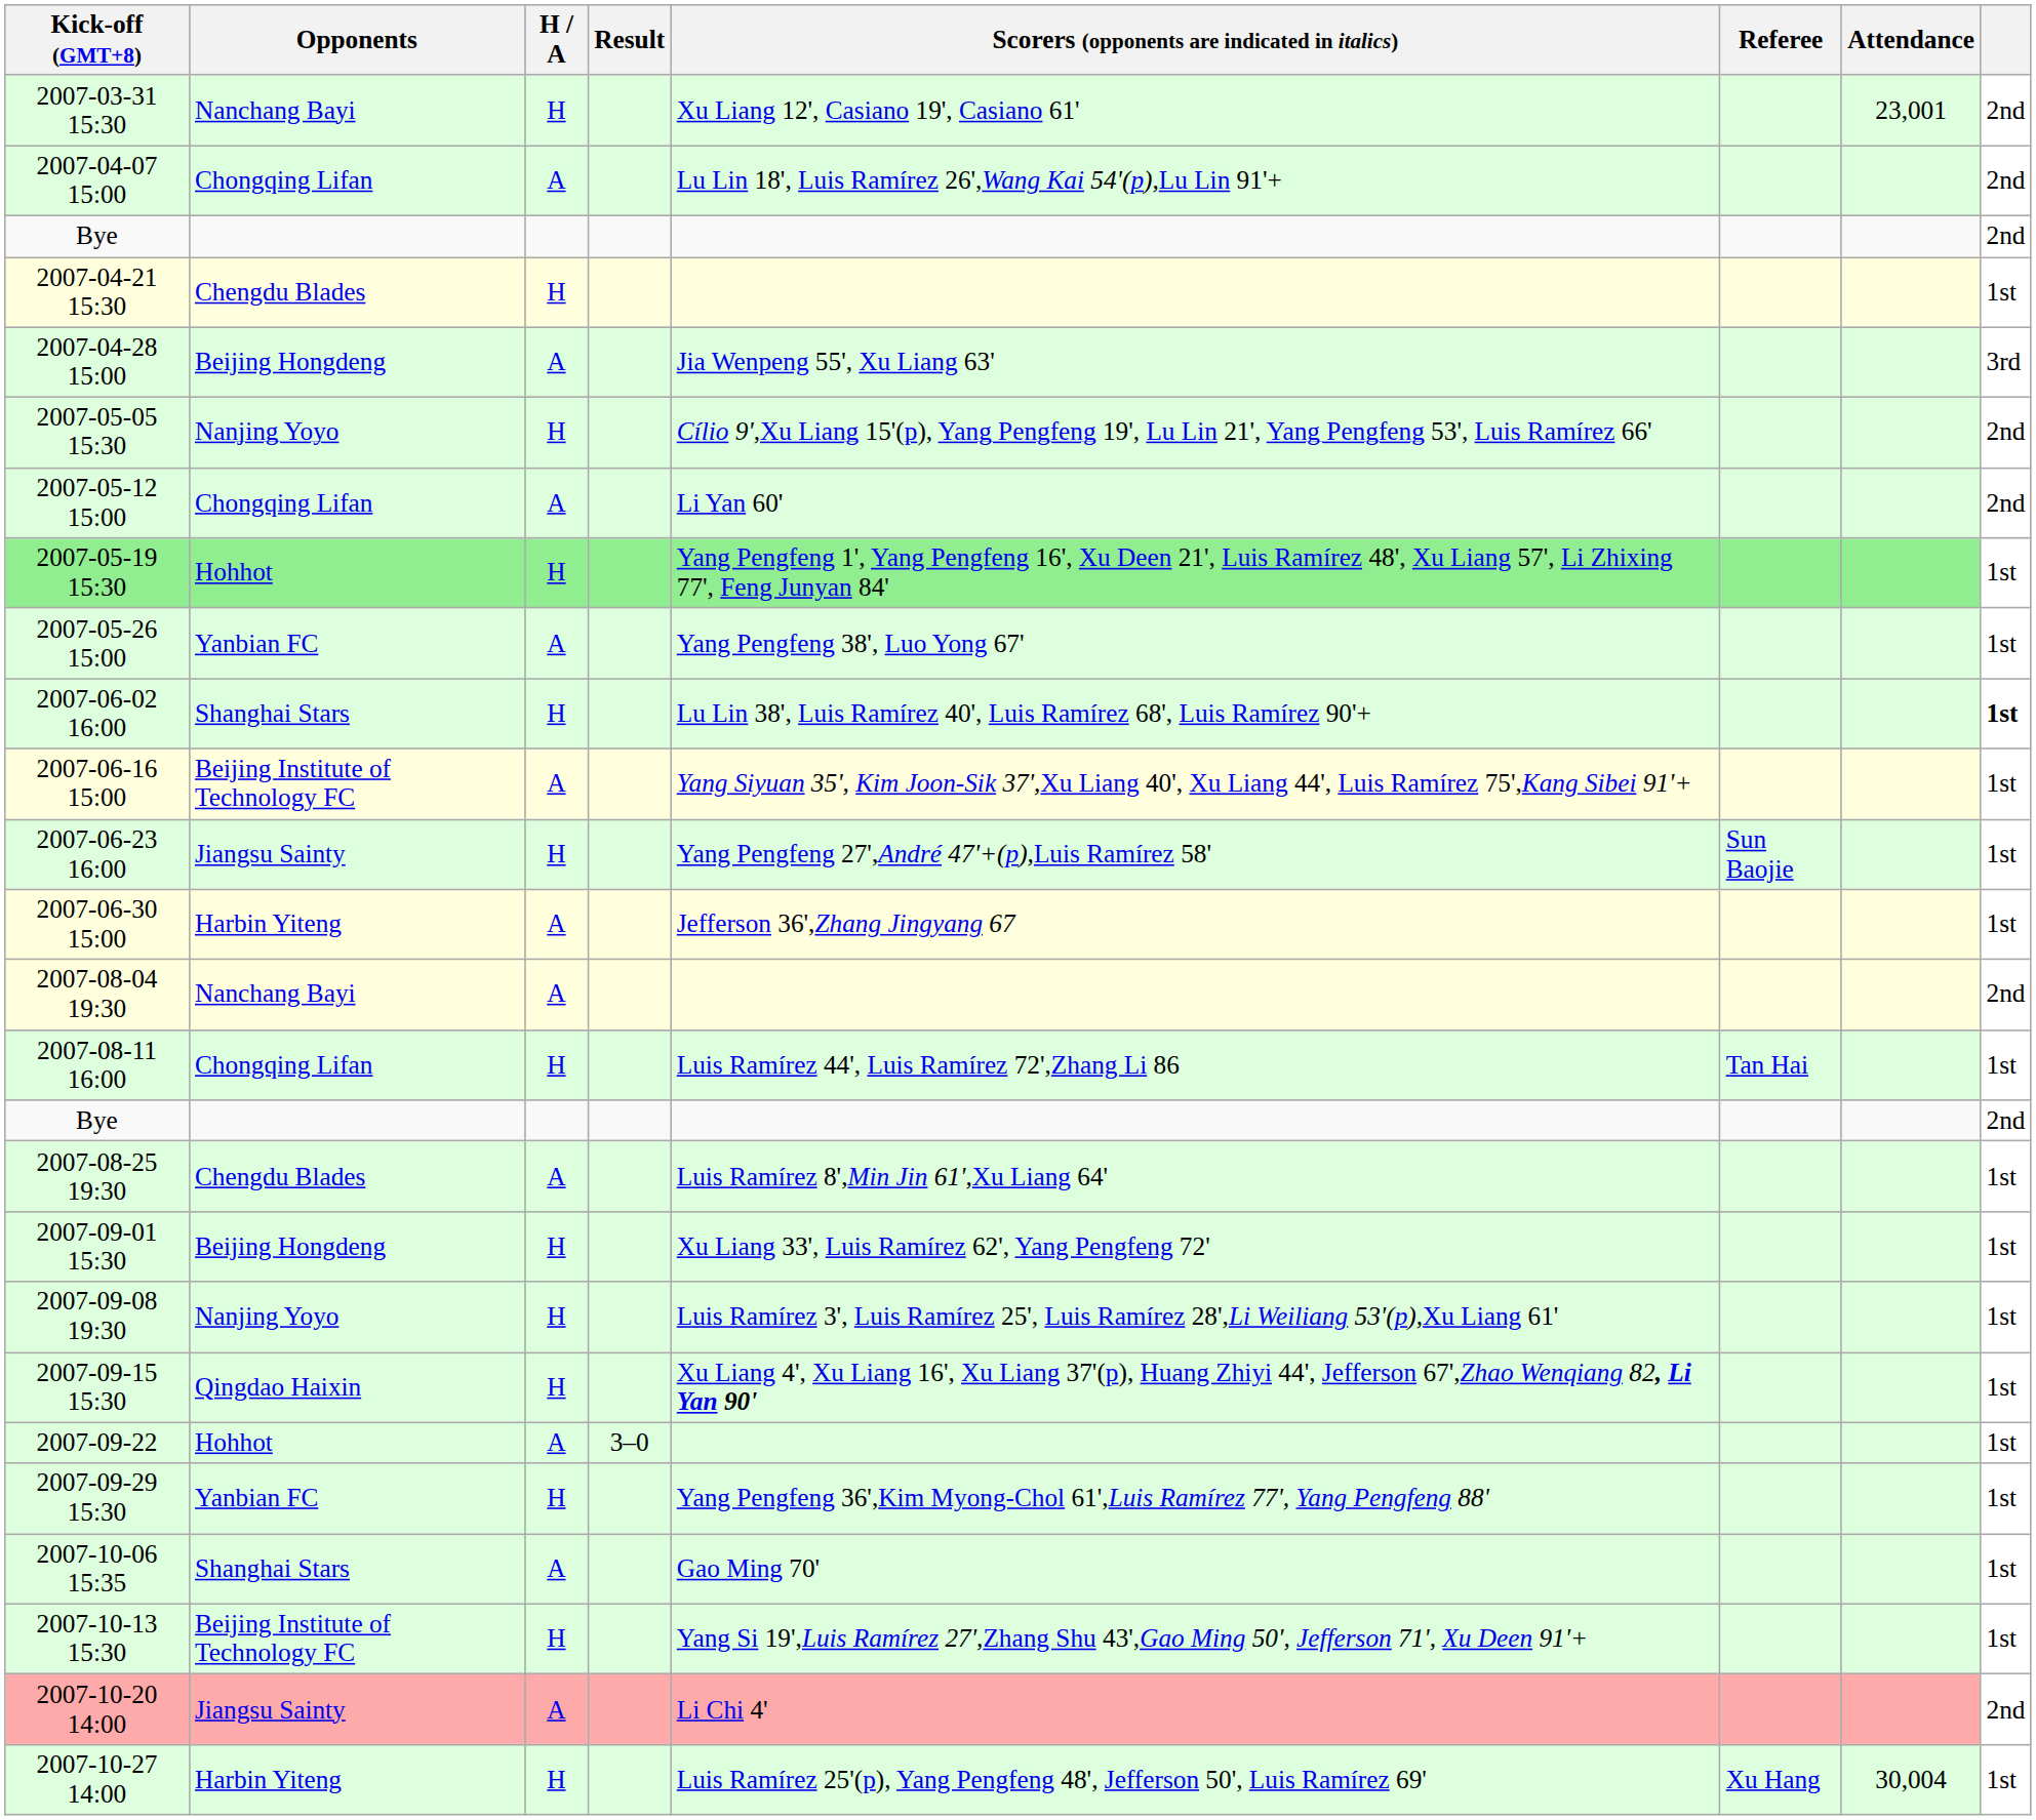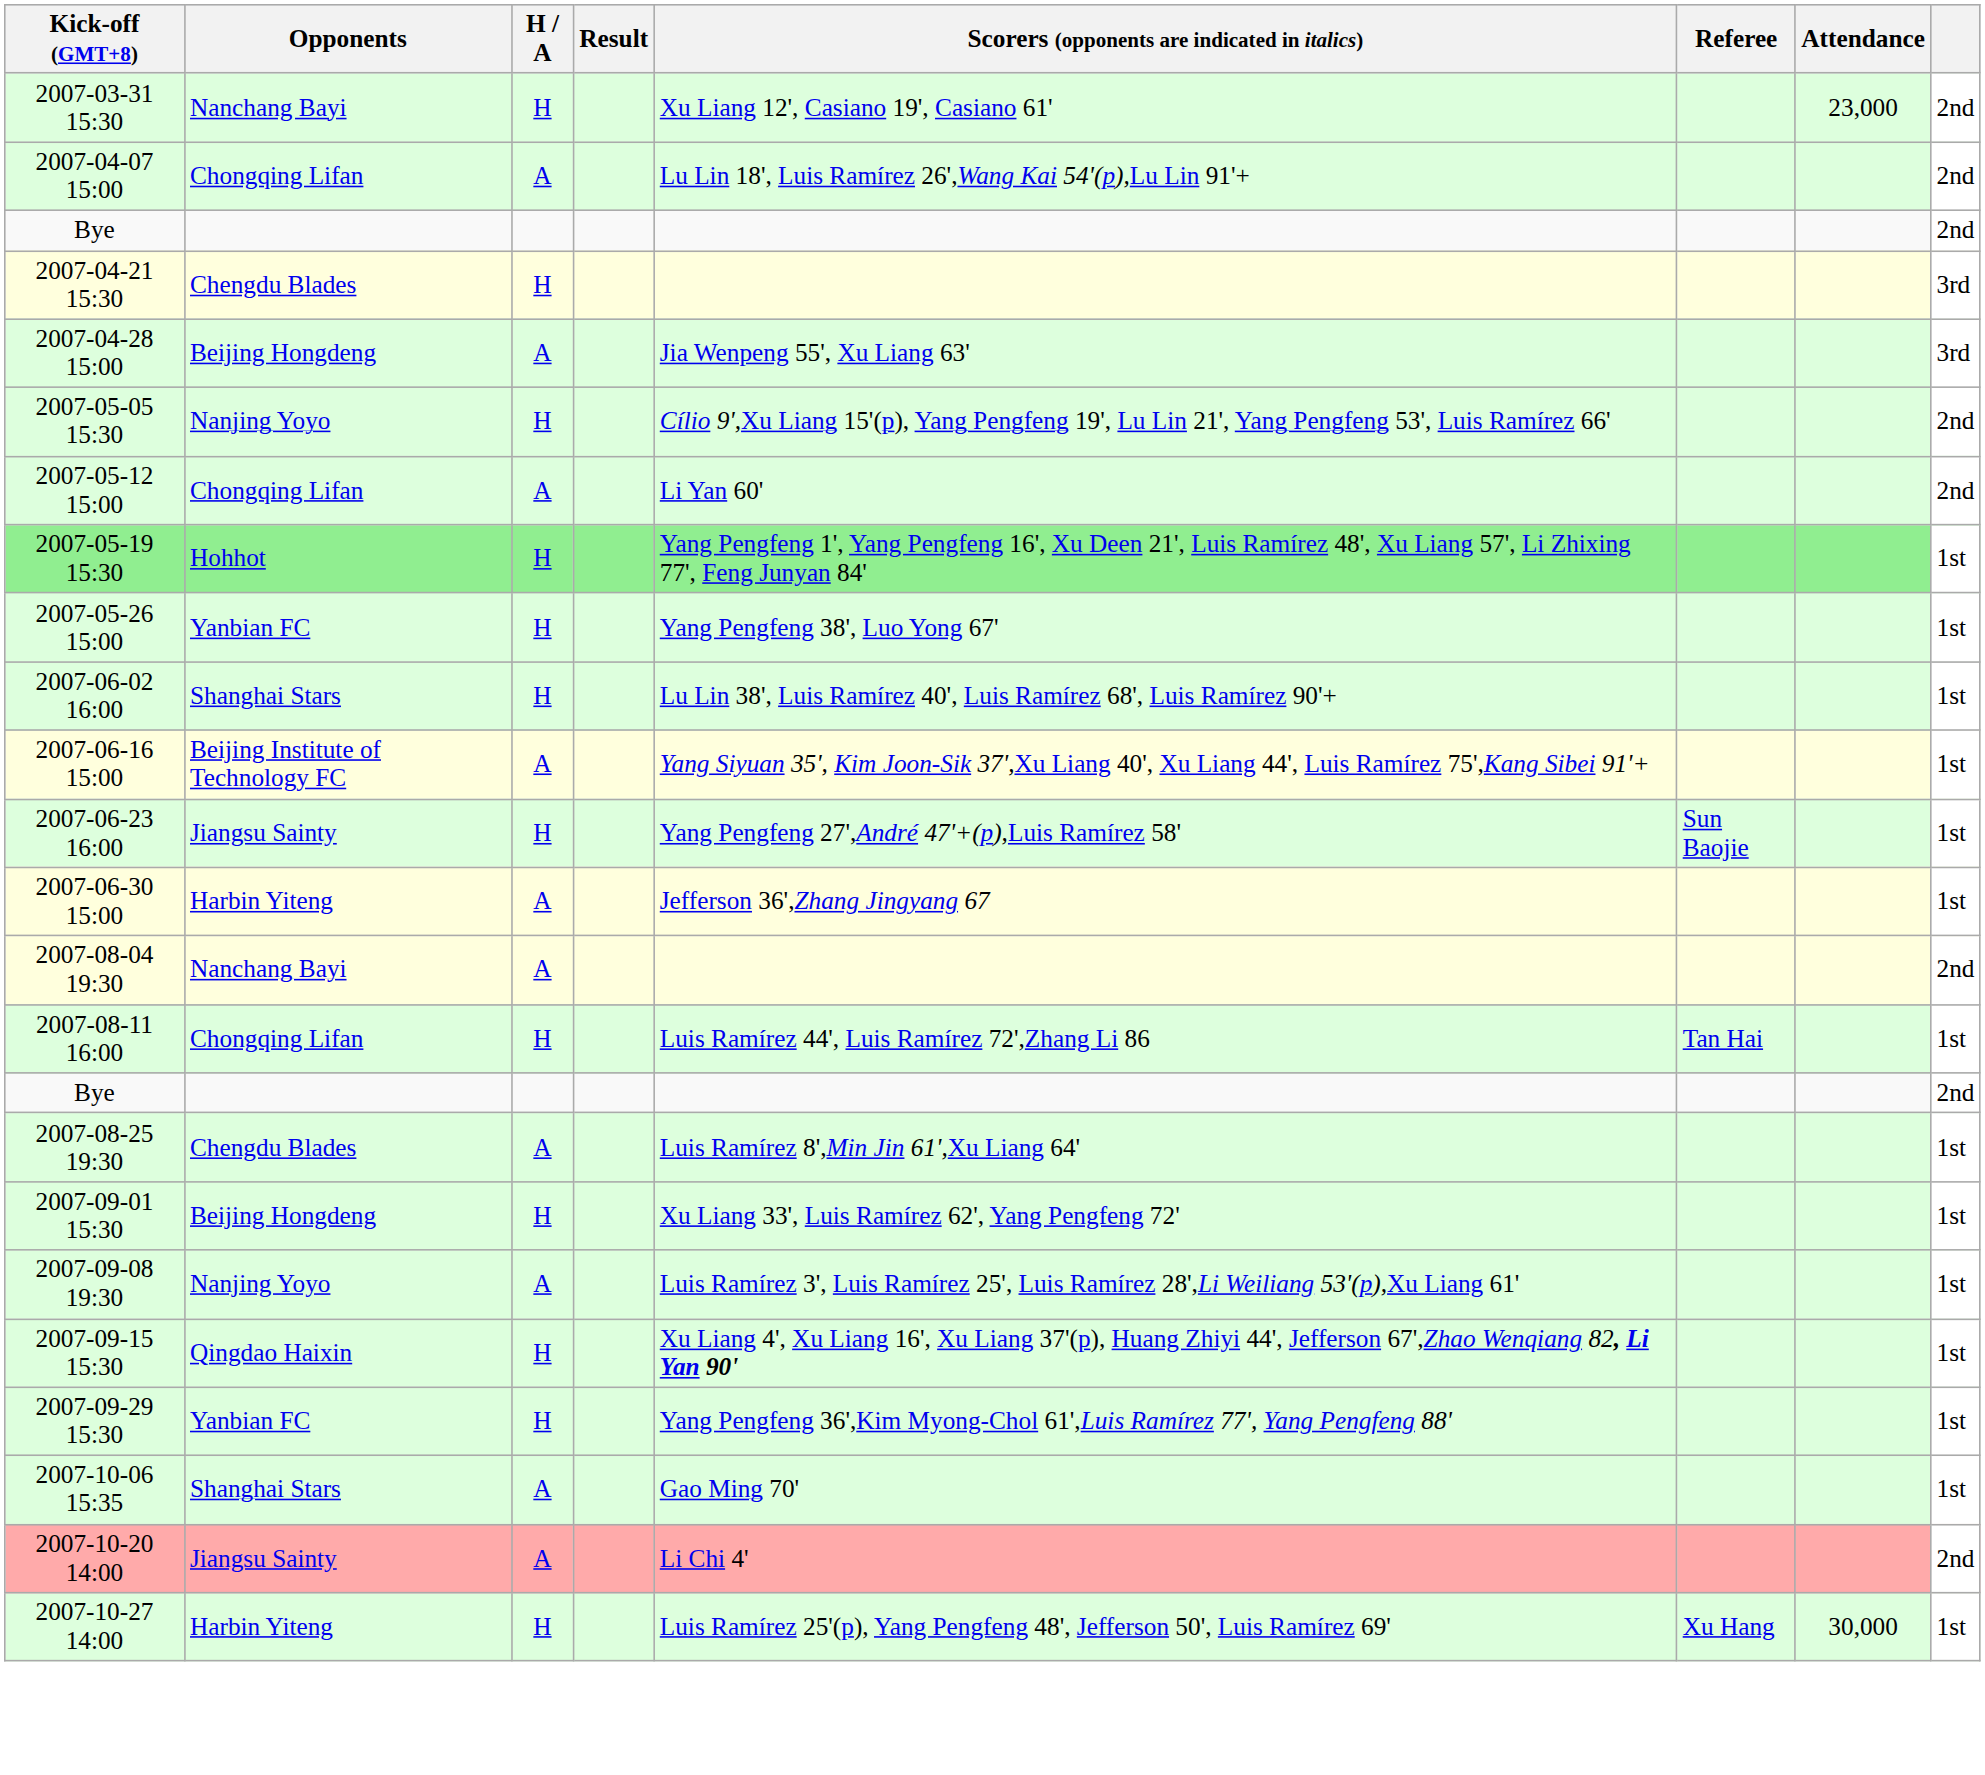2007-03-31 15:30 | Attendance: 23,001 -> 23,000
2007-04-21 15:30 | column 8: 1st -> 3rd
2007-05-26 15:00 | H / A: A -> H
2007-06-02 16:00 | column 8: bold -> normal
2007-09-08 19:30 | H / A: H -> A
- row: 2007-09-22 | Hohhot | A | 3–0 | 1st
- row: 2007-10-13 15:30 | Beijing Institute of Technology FC | H | Yang Si 19',Luis Ramírez 27',Zhang Shu 43',Gao Ming 50', Jefferson 71', Xu Deen 91'+ | 1st
2007-10-27 14:00 | Attendance: 30,004 -> 30,000
